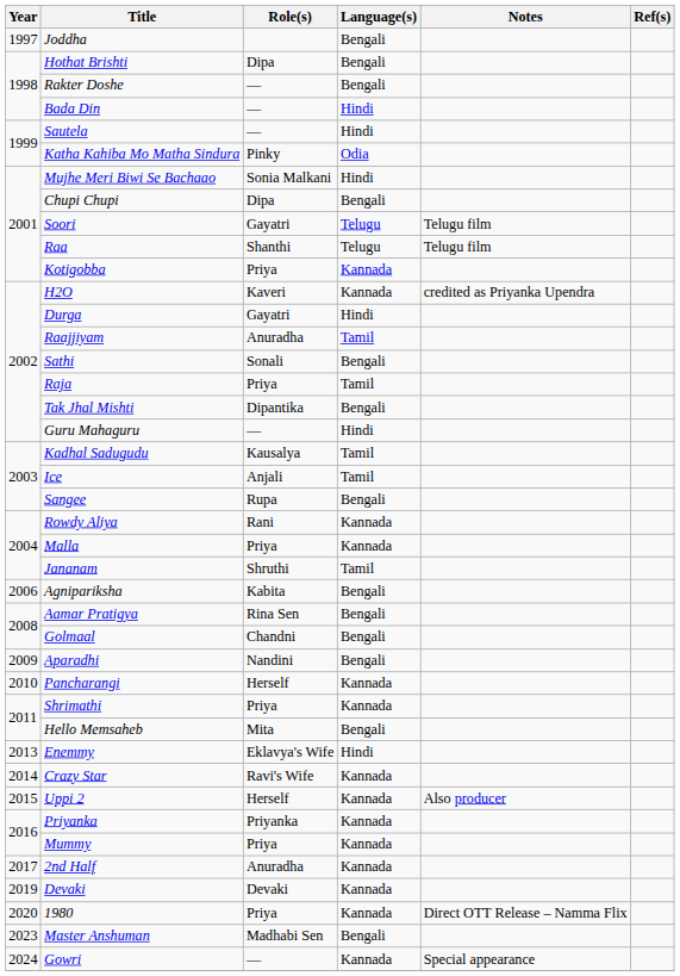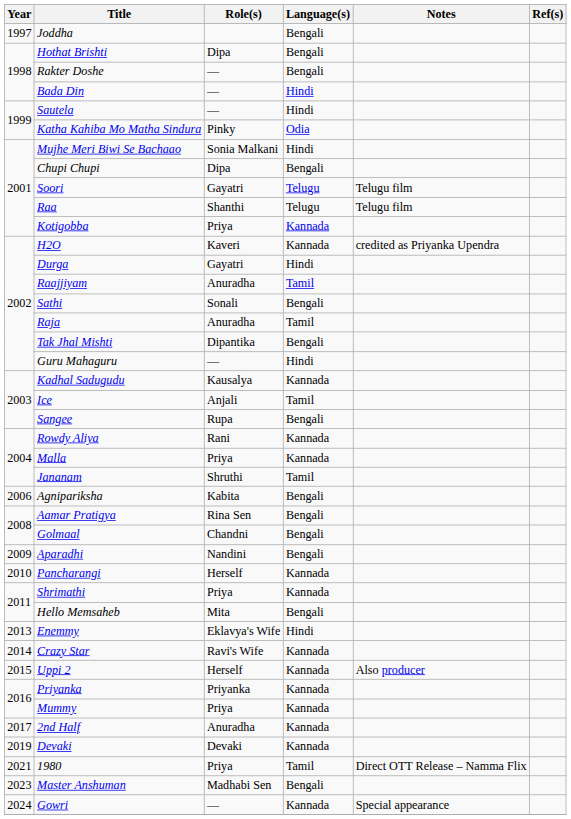Raja | Role(s): Priya -> Anuradha
Kadhal Sadugudu | Language(s): Tamil -> Kannada
1980 | Year: 2020 -> 2021
1980 | Language(s): Kannada -> Tamil
